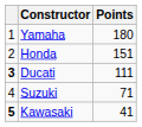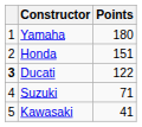Ducati | Points: 111 -> 122
Kawasaki | column 1: bold -> normal
